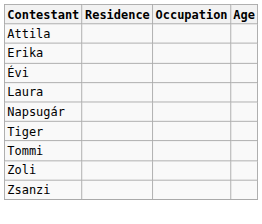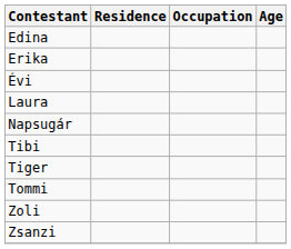- row: Attila
+ row: Edina
+ row: Tibi
